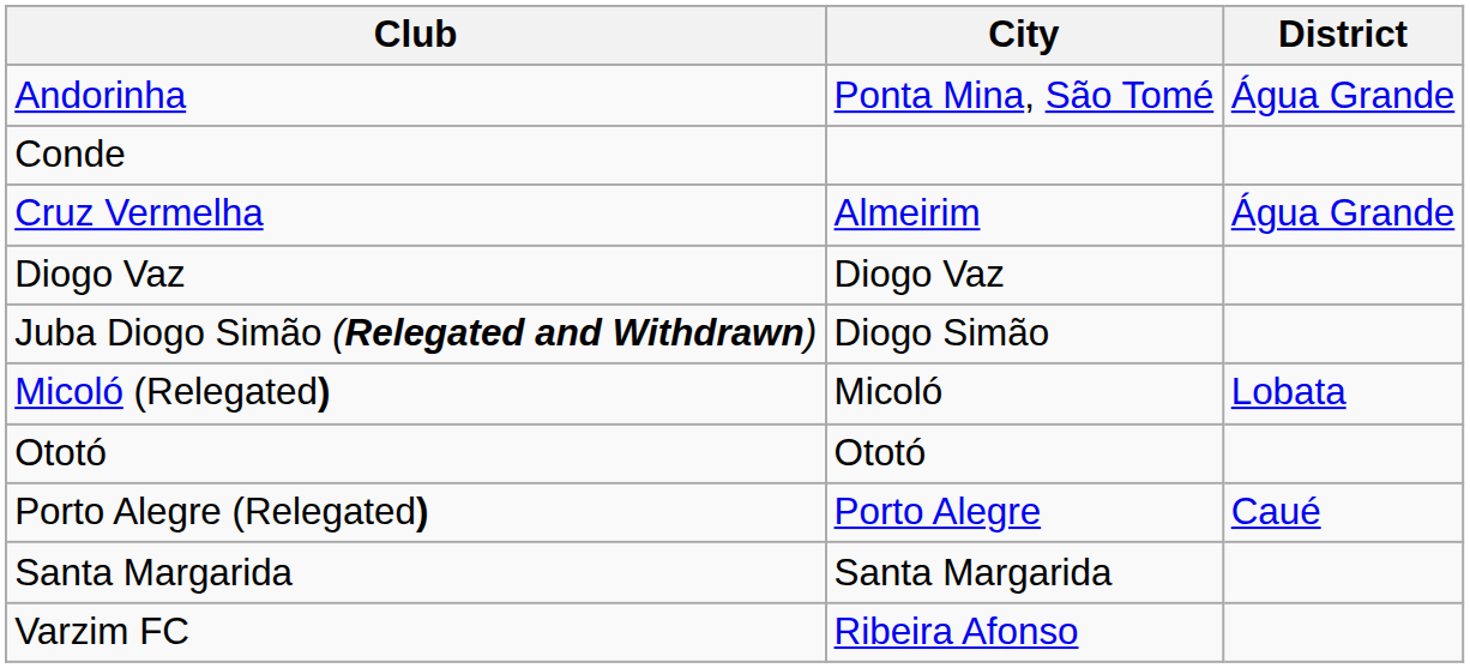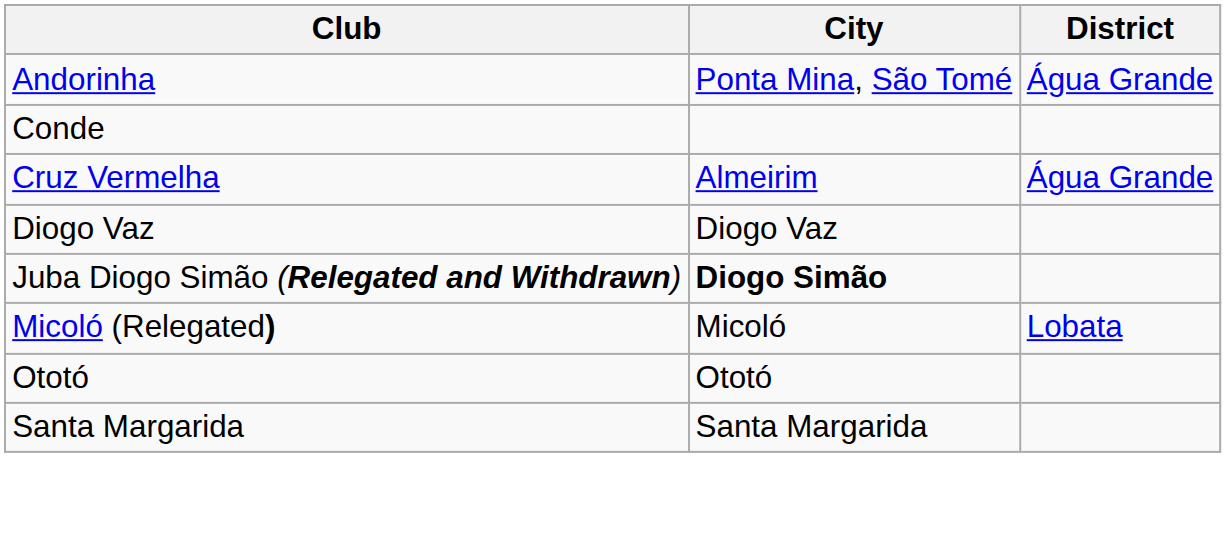Juba Diogo Simão (Relegated and Withdrawn) | City: normal -> bold
- row: Porto Alegre (Relegated) | Porto Alegre | Caué
- row: Varzim FC | Ribeira Afonso
